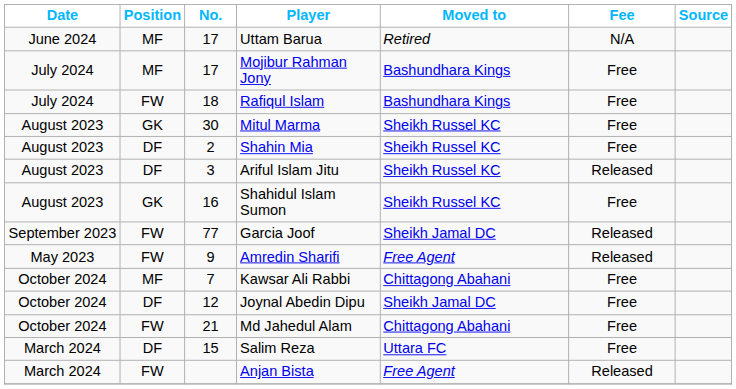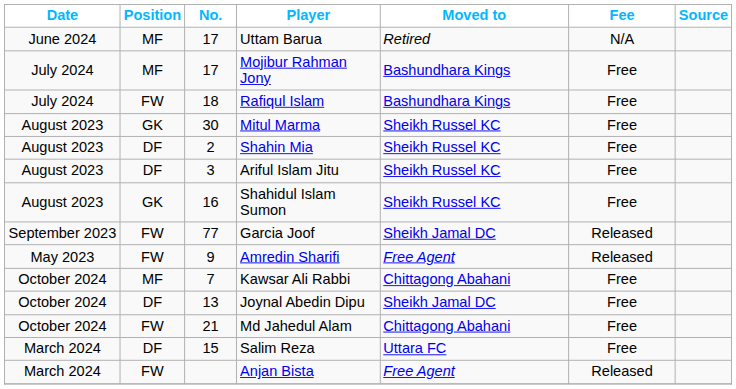Ariful Islam Jitu | Fee: Released -> Free
Joynal Abedin Dipu | No.: 12 -> 13
